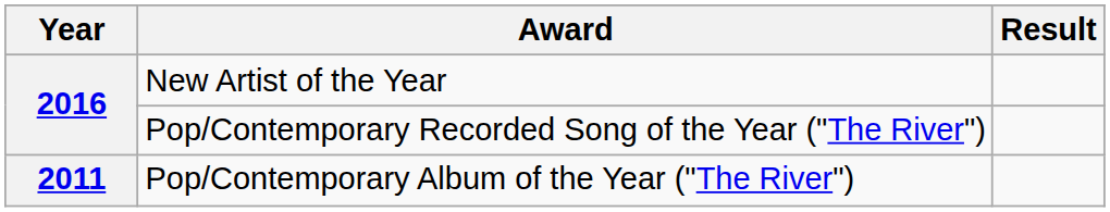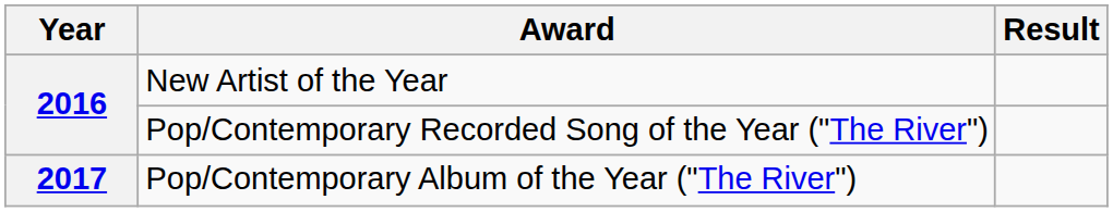Pop/Contemporary Album of the Year ("The River") | Year: 2011 -> 2017
